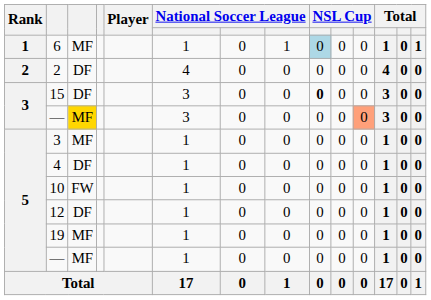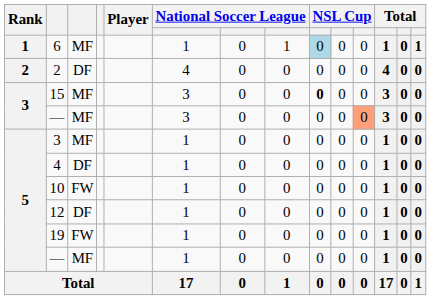15 | column 3: DF -> MF
3 / — | column 3: gold background -> no background
19 | column 3: MF -> FW
